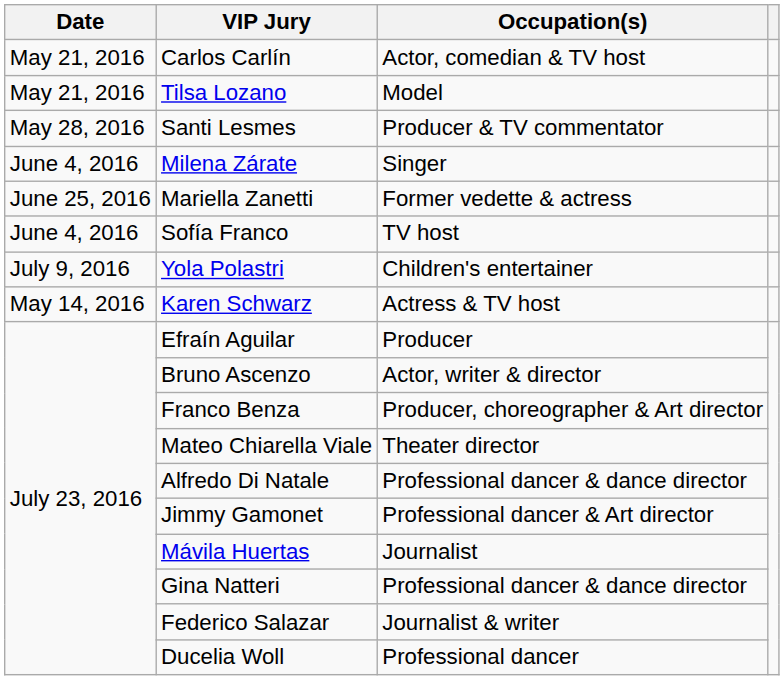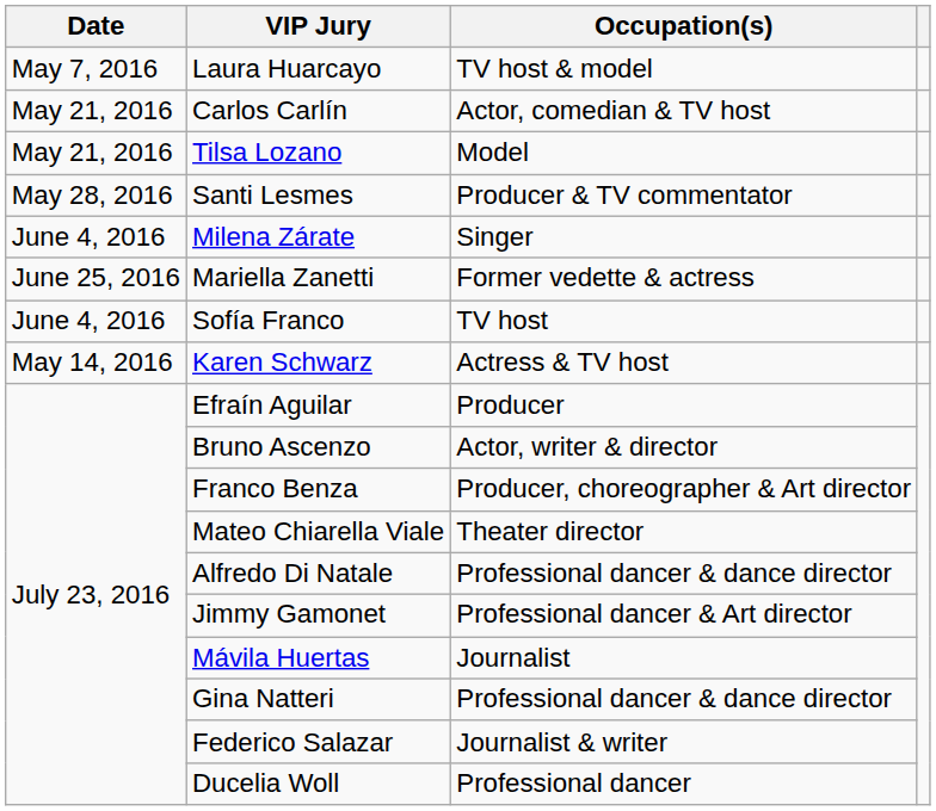+ row: May 7, 2016 | Laura Huarcayo | TV host & model
- row: July 9, 2016 | Yola Polastri | Children's entertainer
